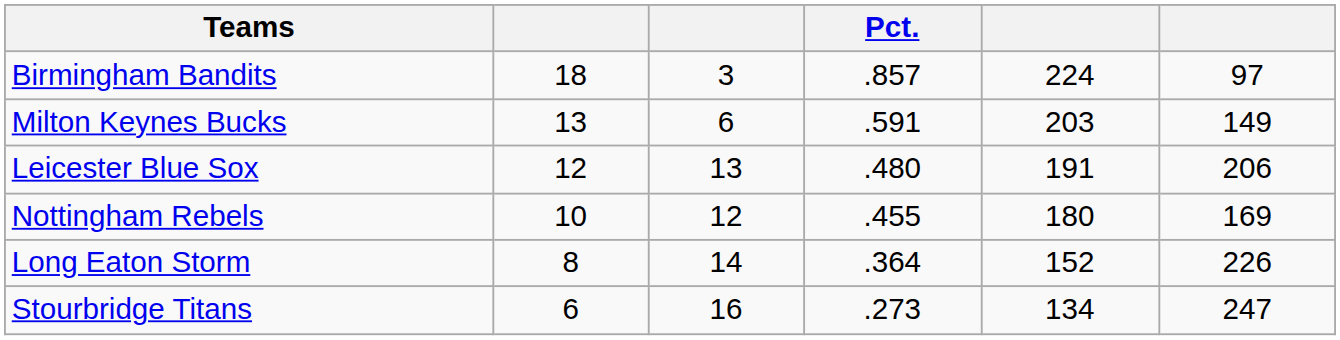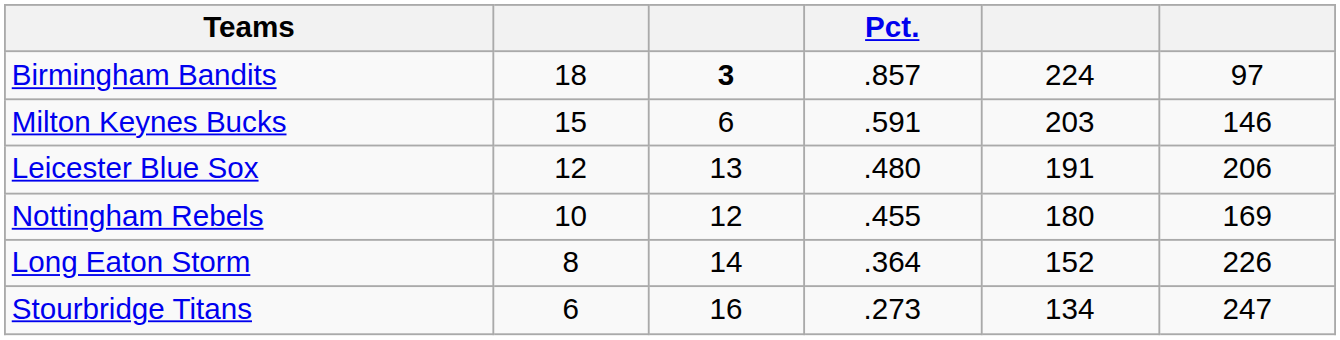Birmingham Bandits | column 3: normal -> bold
Milton Keynes Bucks | column 2: 13 -> 15
Milton Keynes Bucks | column 6: 149 -> 146
